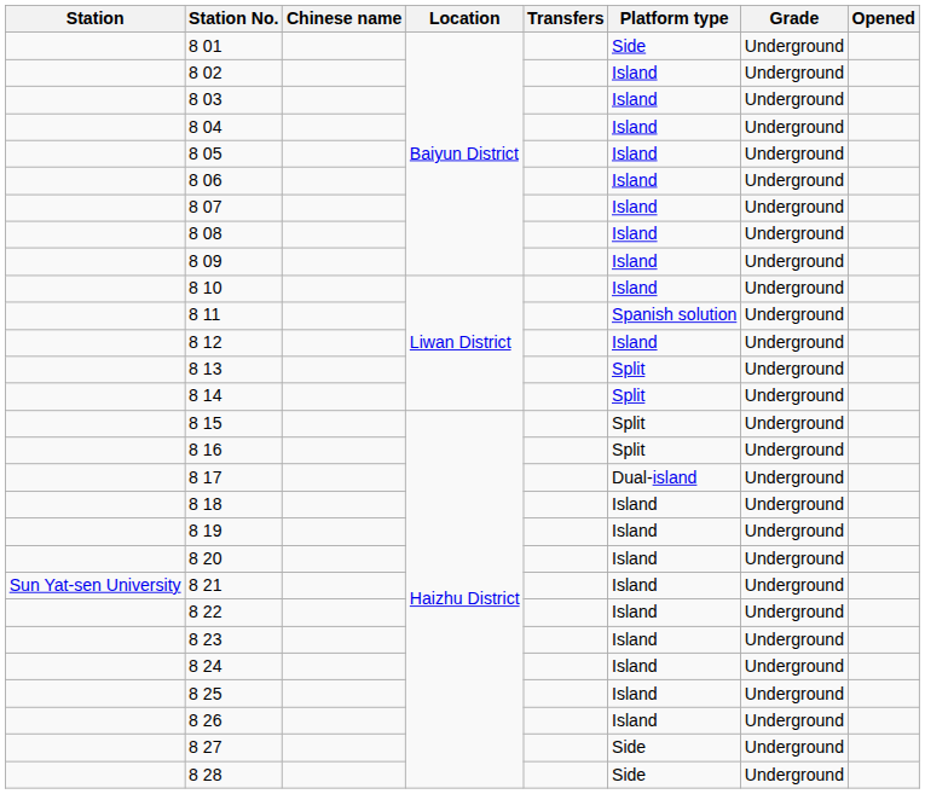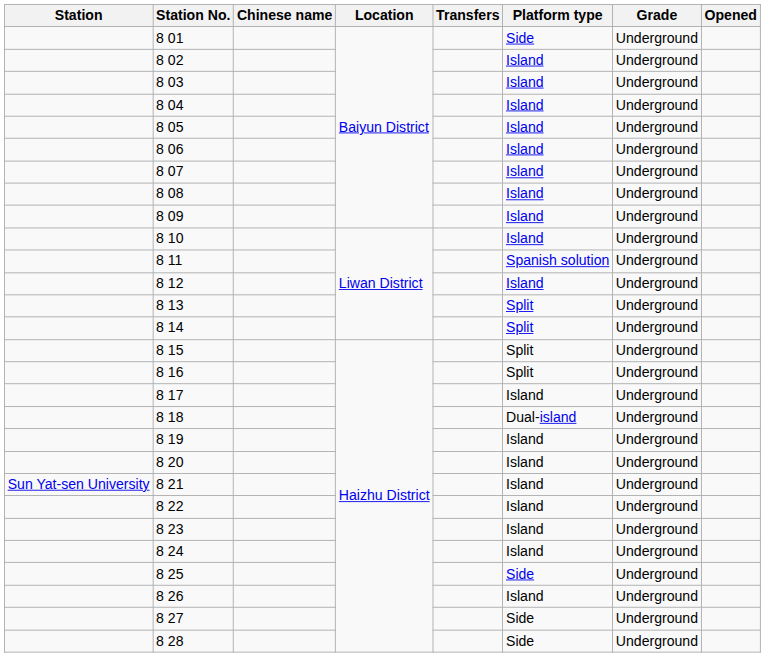8 17 | Platform type: Dual-island -> Island
8 18 | Platform type: Island -> Dual-island
8 25 | Platform type: Island -> Side
